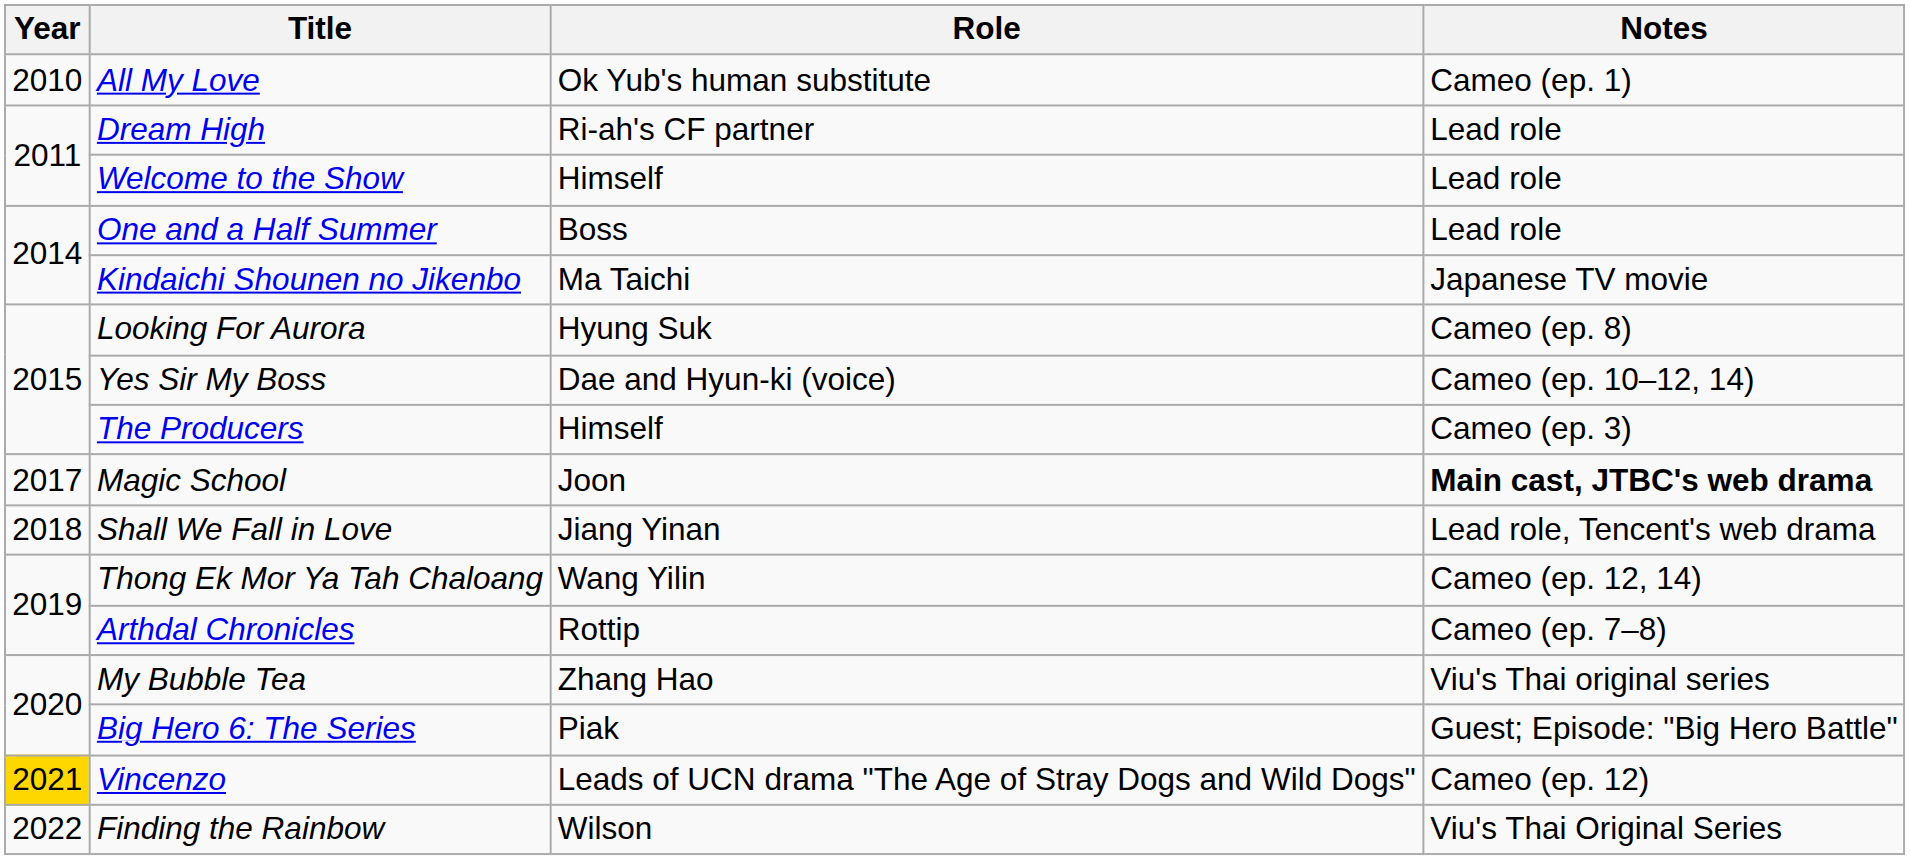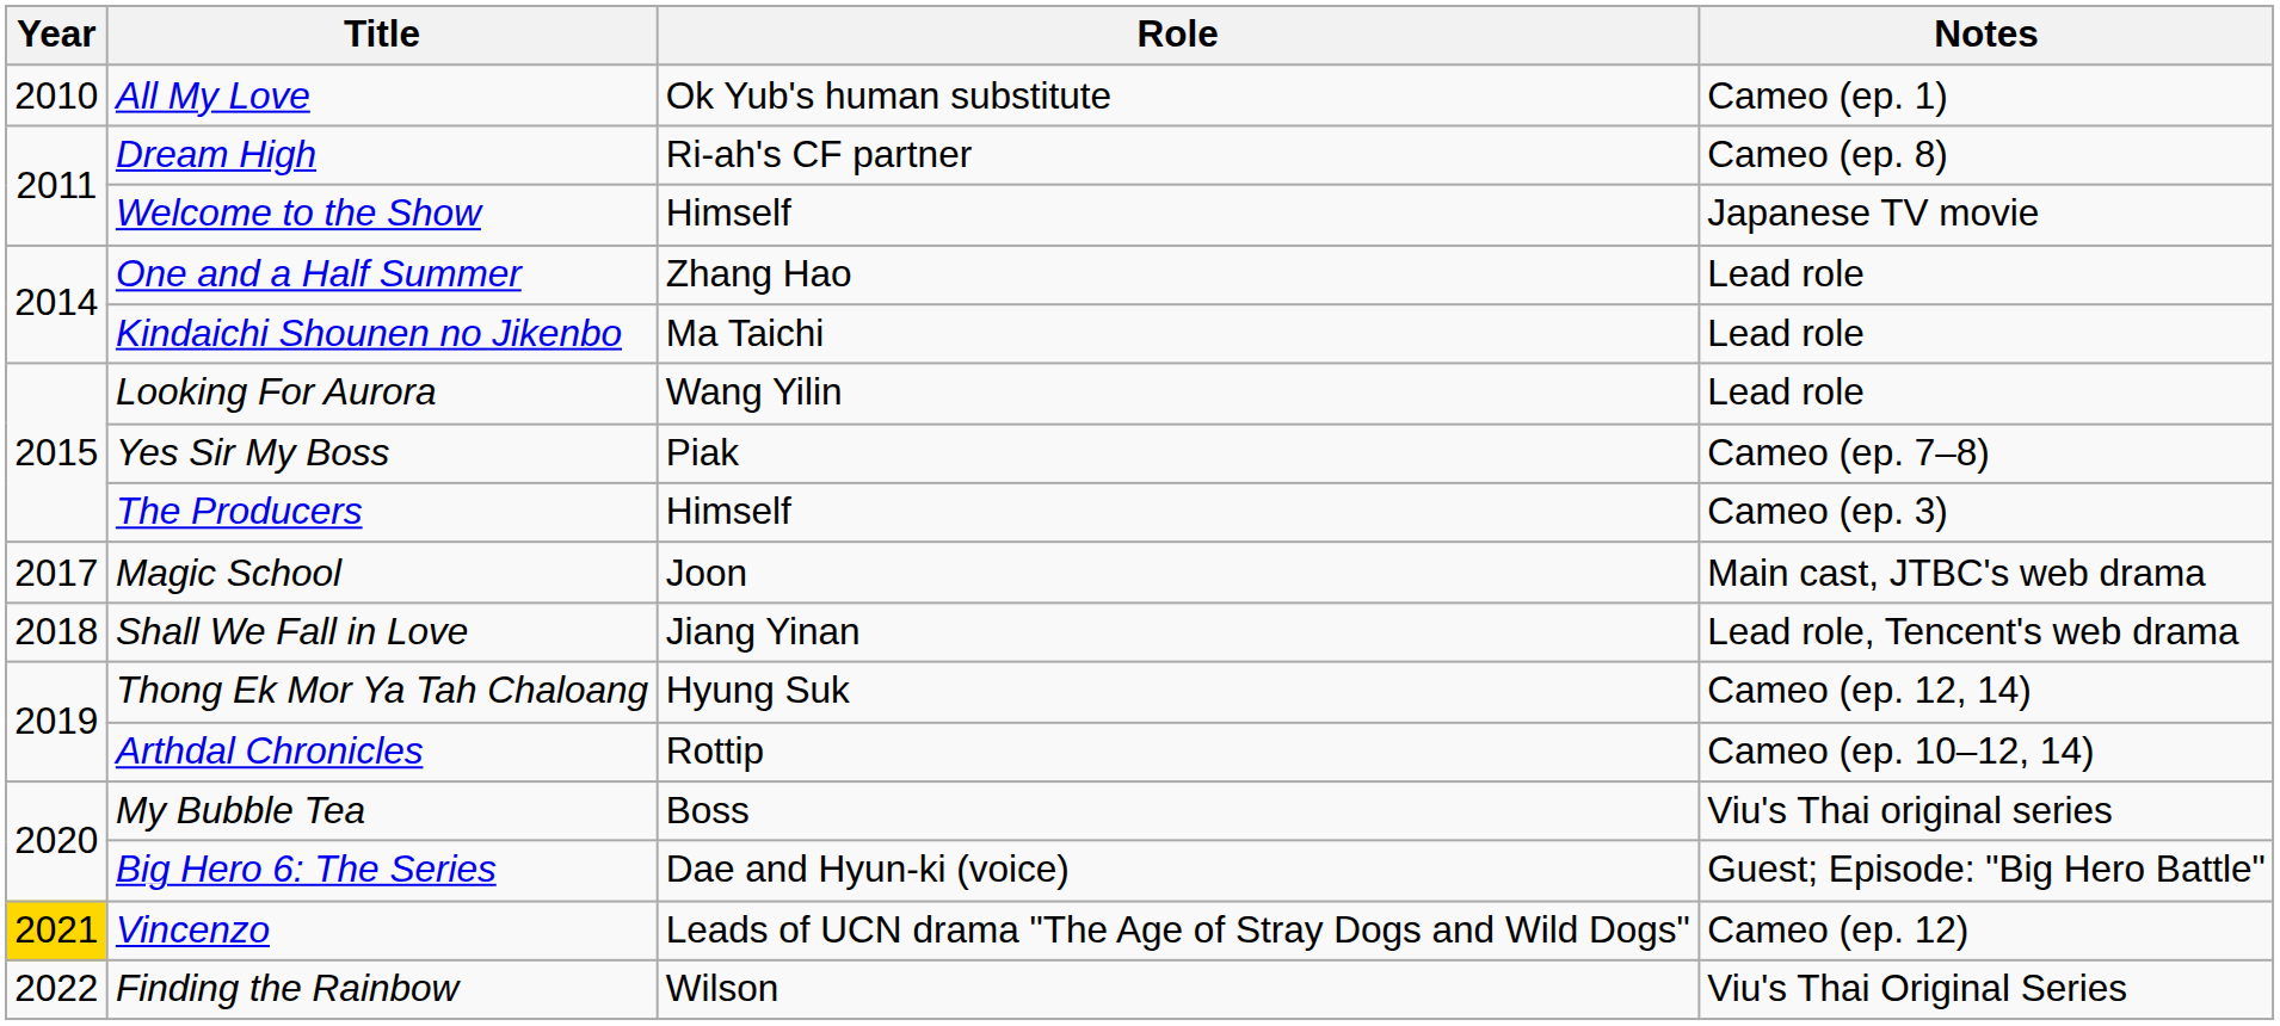Dream High | Notes: Lead role -> Cameo (ep. 8)
Welcome to the Show | Notes: Lead role -> Japanese TV movie
One and a Half Summer | Role: Boss -> Zhang Hao
Kindaichi Shounen no Jikenbo | Notes: Japanese TV movie -> Lead role
Looking For Aurora | Role: Hyung Suk -> Wang Yilin
Looking For Aurora | Notes: Cameo (ep. 8) -> Lead role
Yes Sir My Boss | Role: Dae and Hyun-ki (voice) -> Piak
Yes Sir My Boss | Notes: Cameo (ep. 10–12, 14) -> Cameo (ep. 7–8)
Magic School | Notes: bold -> normal
Thong Ek Mor Ya Tah Chaloang | Role: Wang Yilin -> Hyung Suk
Arthdal Chronicles | Notes: Cameo (ep. 7–8) -> Cameo (ep. 10–12, 14)
My Bubble Tea | Role: Zhang Hao -> Boss
Big Hero 6: The Series | Role: Piak -> Dae and Hyun-ki (voice)
